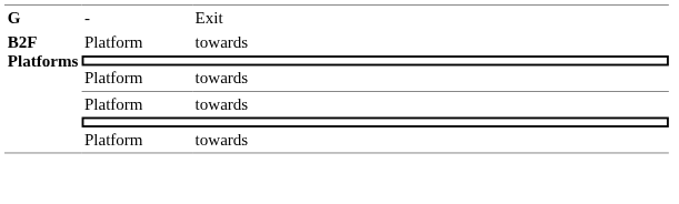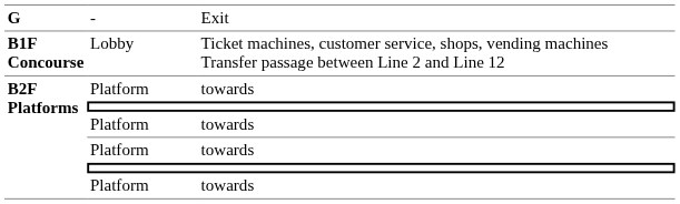+ row: B1F Concourse | Lobby | Ticket machines, customer service, shops, vending machines Transfer passage between Line 2 and Line 12
